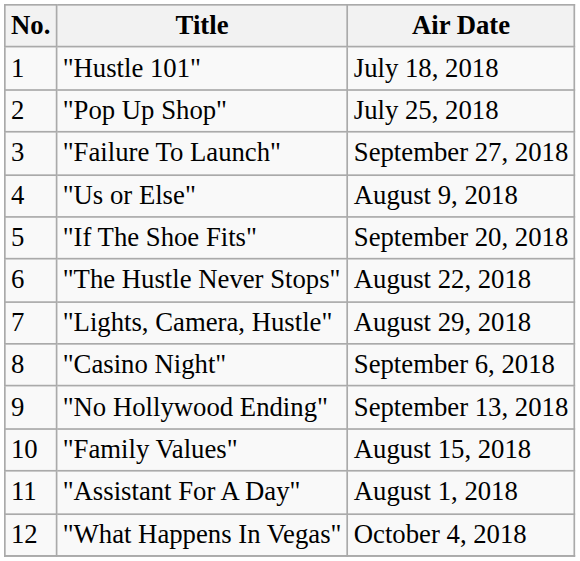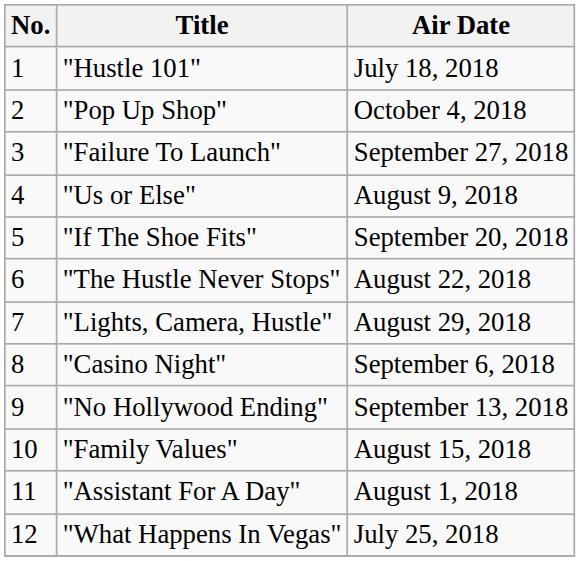"Pop Up Shop" | Air Date: July 25, 2018 -> October 4, 2018
"What Happens In Vegas" | Air Date: October 4, 2018 -> July 25, 2018
